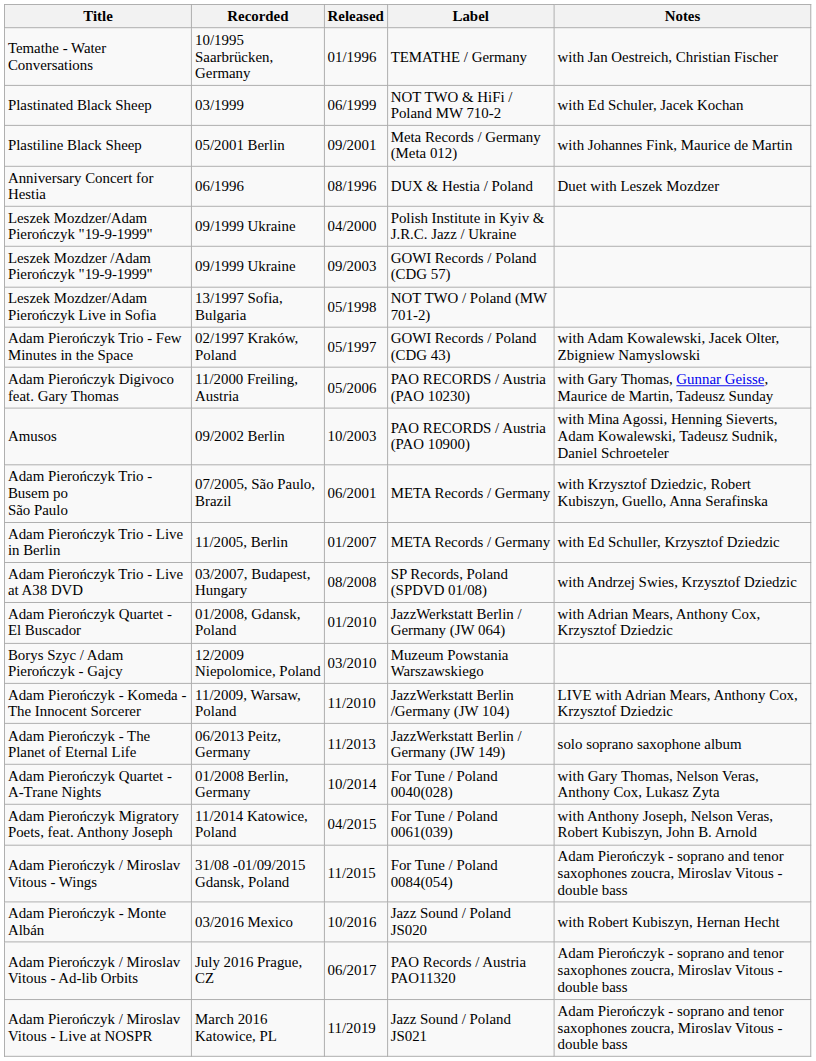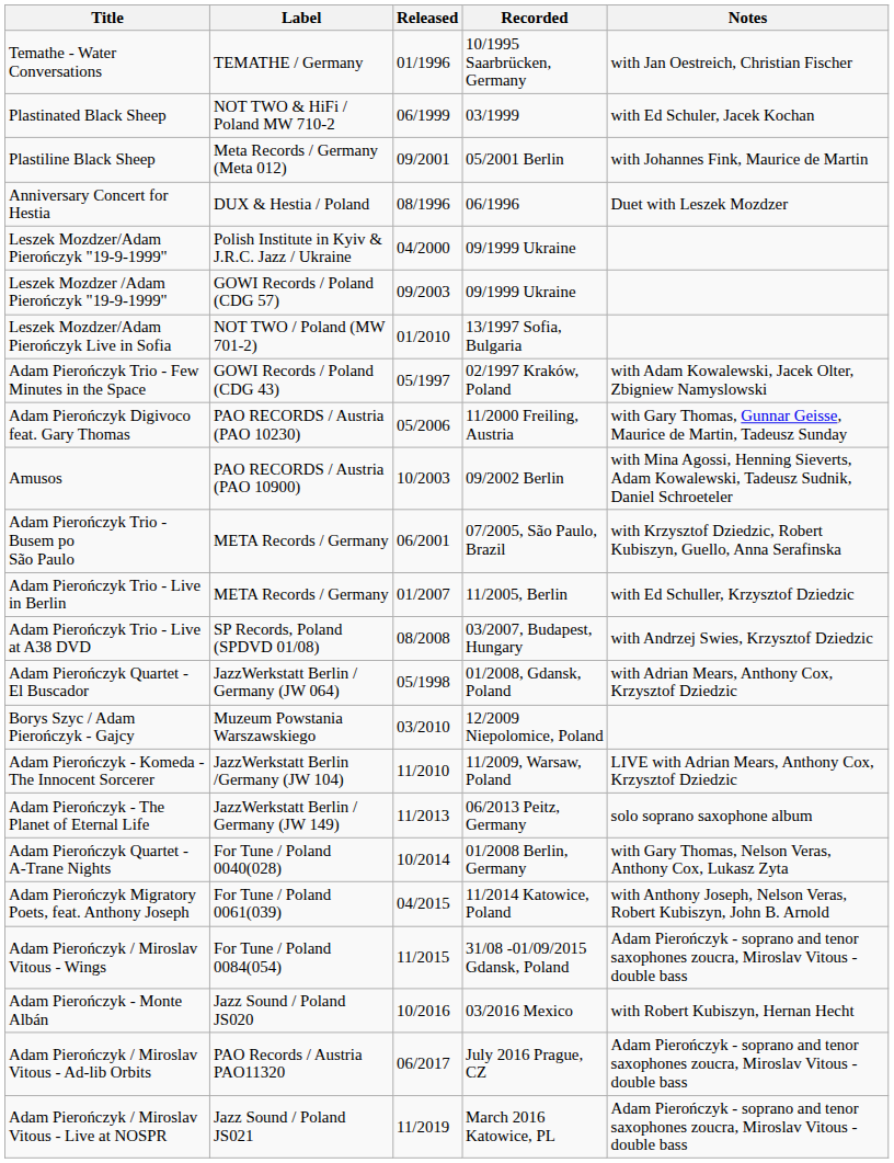columns swapped: Recorded <-> Label
Leszek Mozdzer/Adam Pierończyk Live in Sofia | Released: 05/1998 -> 01/2010
Adam Pierończyk Quartet - El Buscador | Released: 01/2010 -> 05/1998
